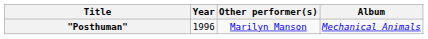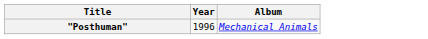- column: Other performer(s) | Marilyn Manson
